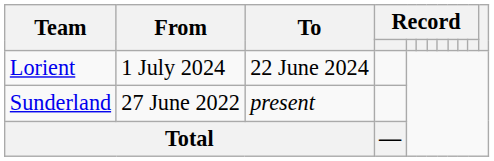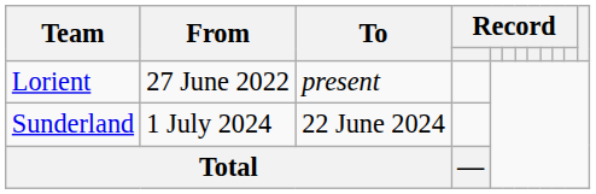Lorient | From: 1 July 2024 -> 27 June 2022
Lorient | To: 22 June 2024 -> present
Sunderland | From: 27 June 2022 -> 1 July 2024
Sunderland | To: present -> 22 June 2024
